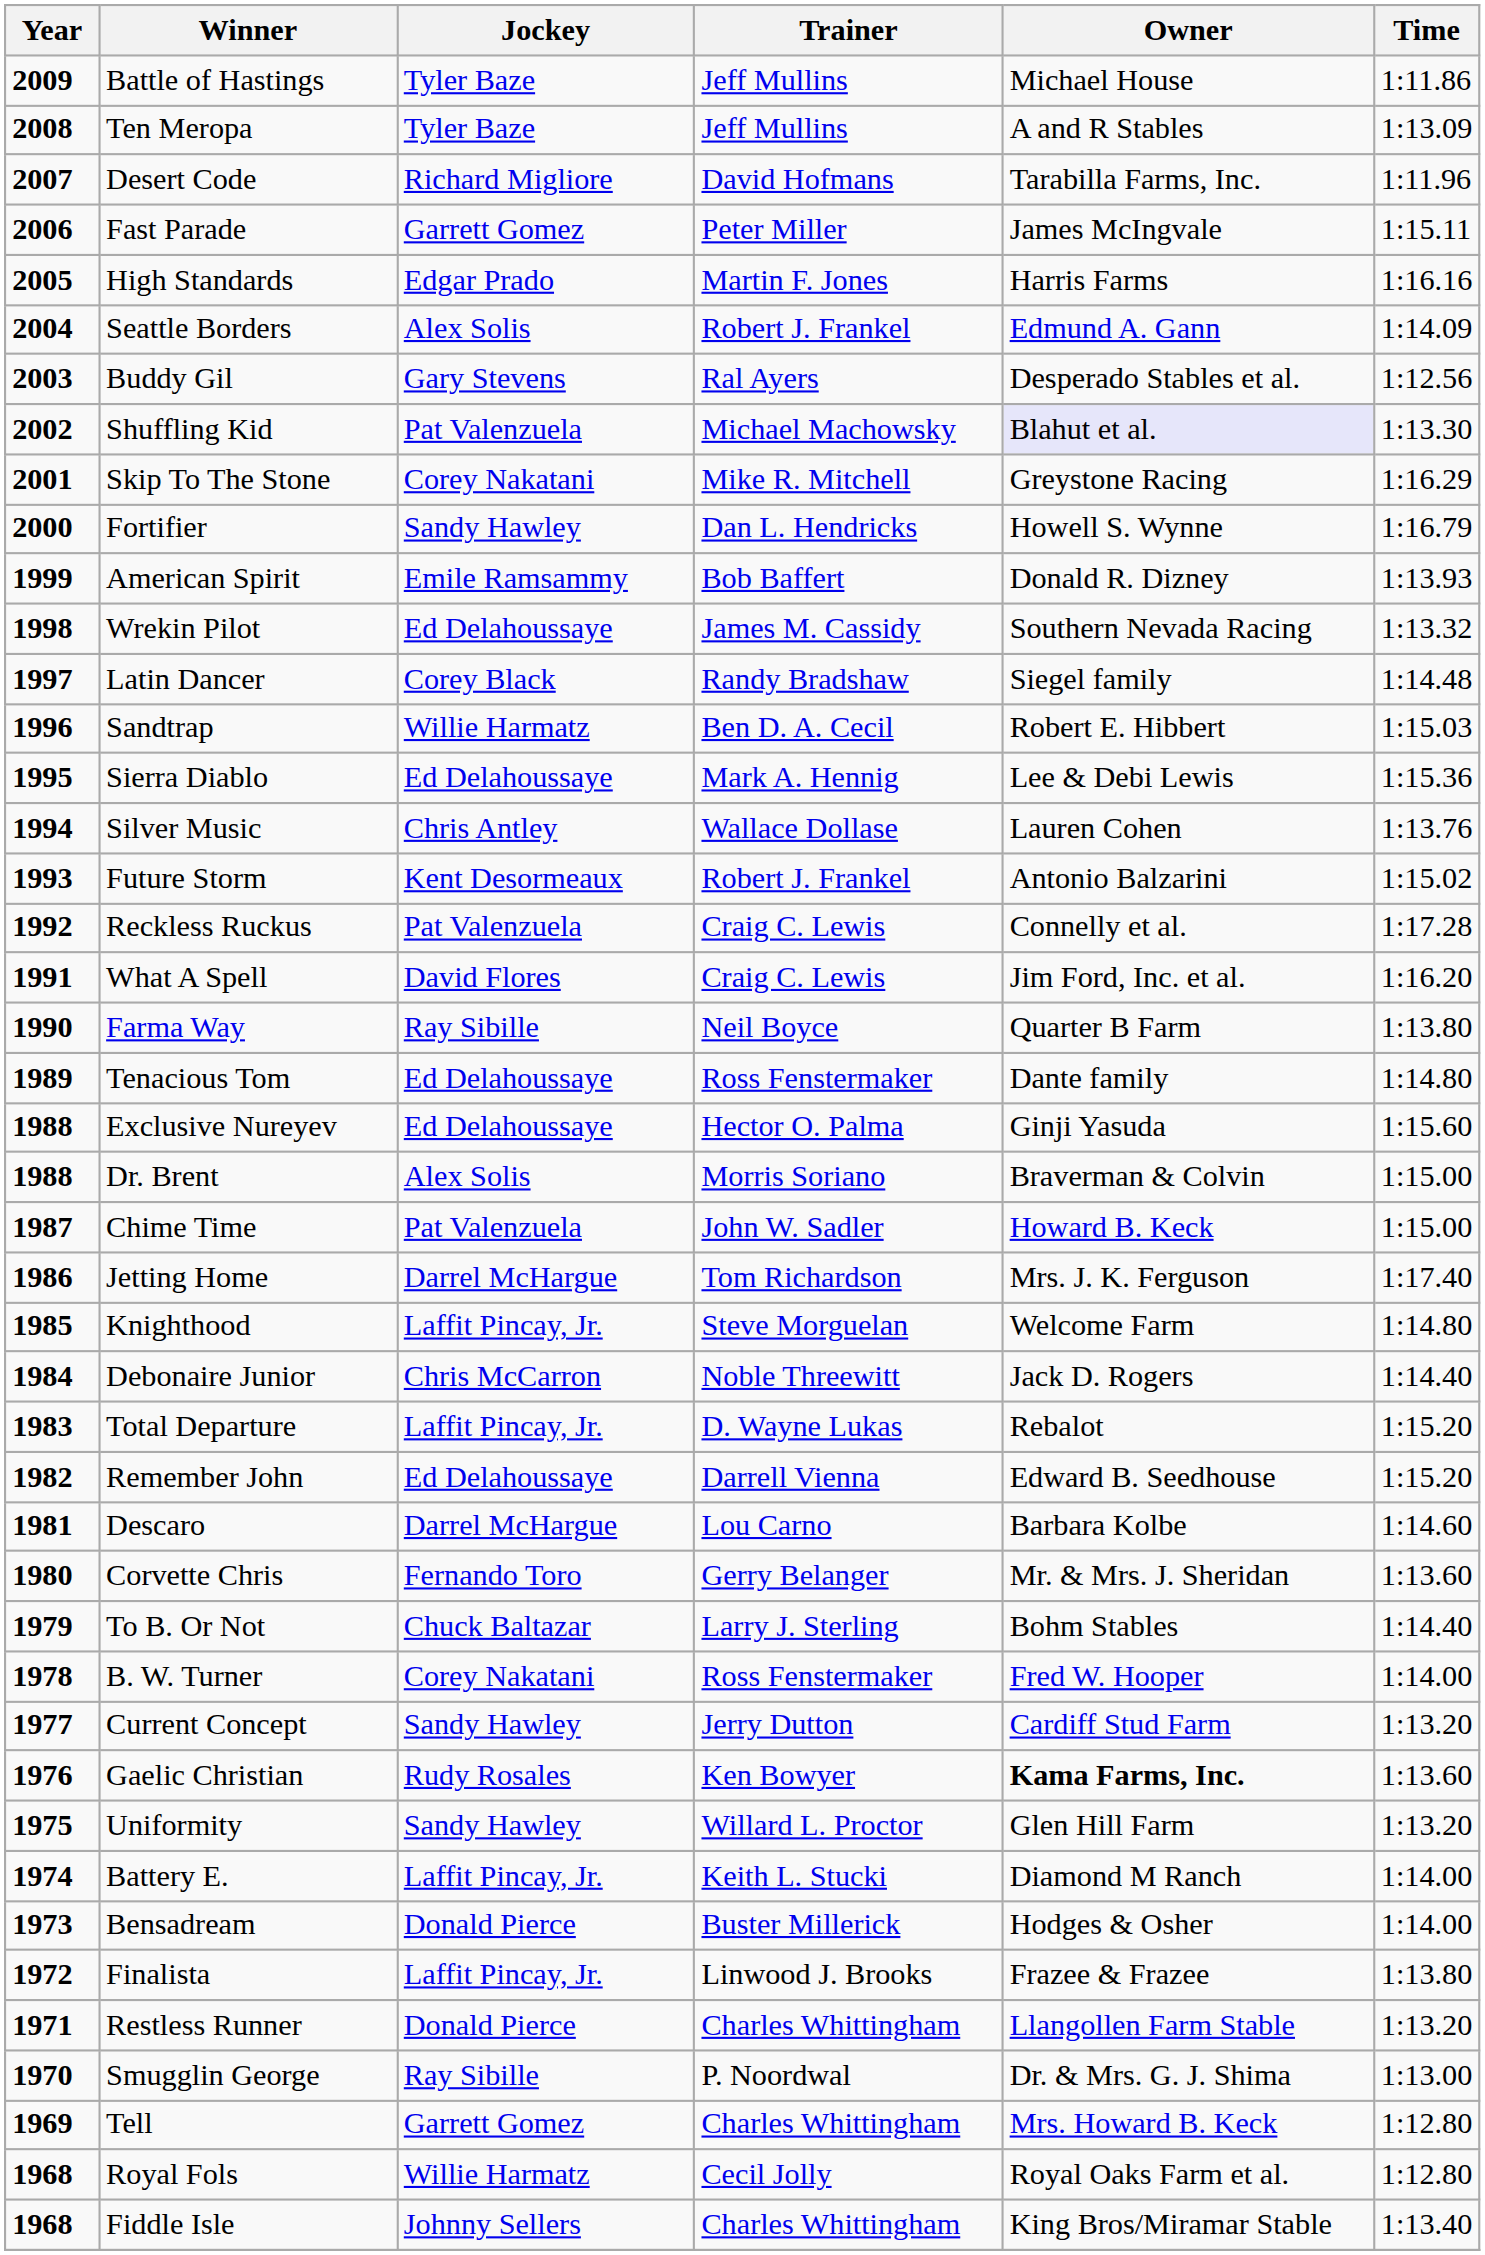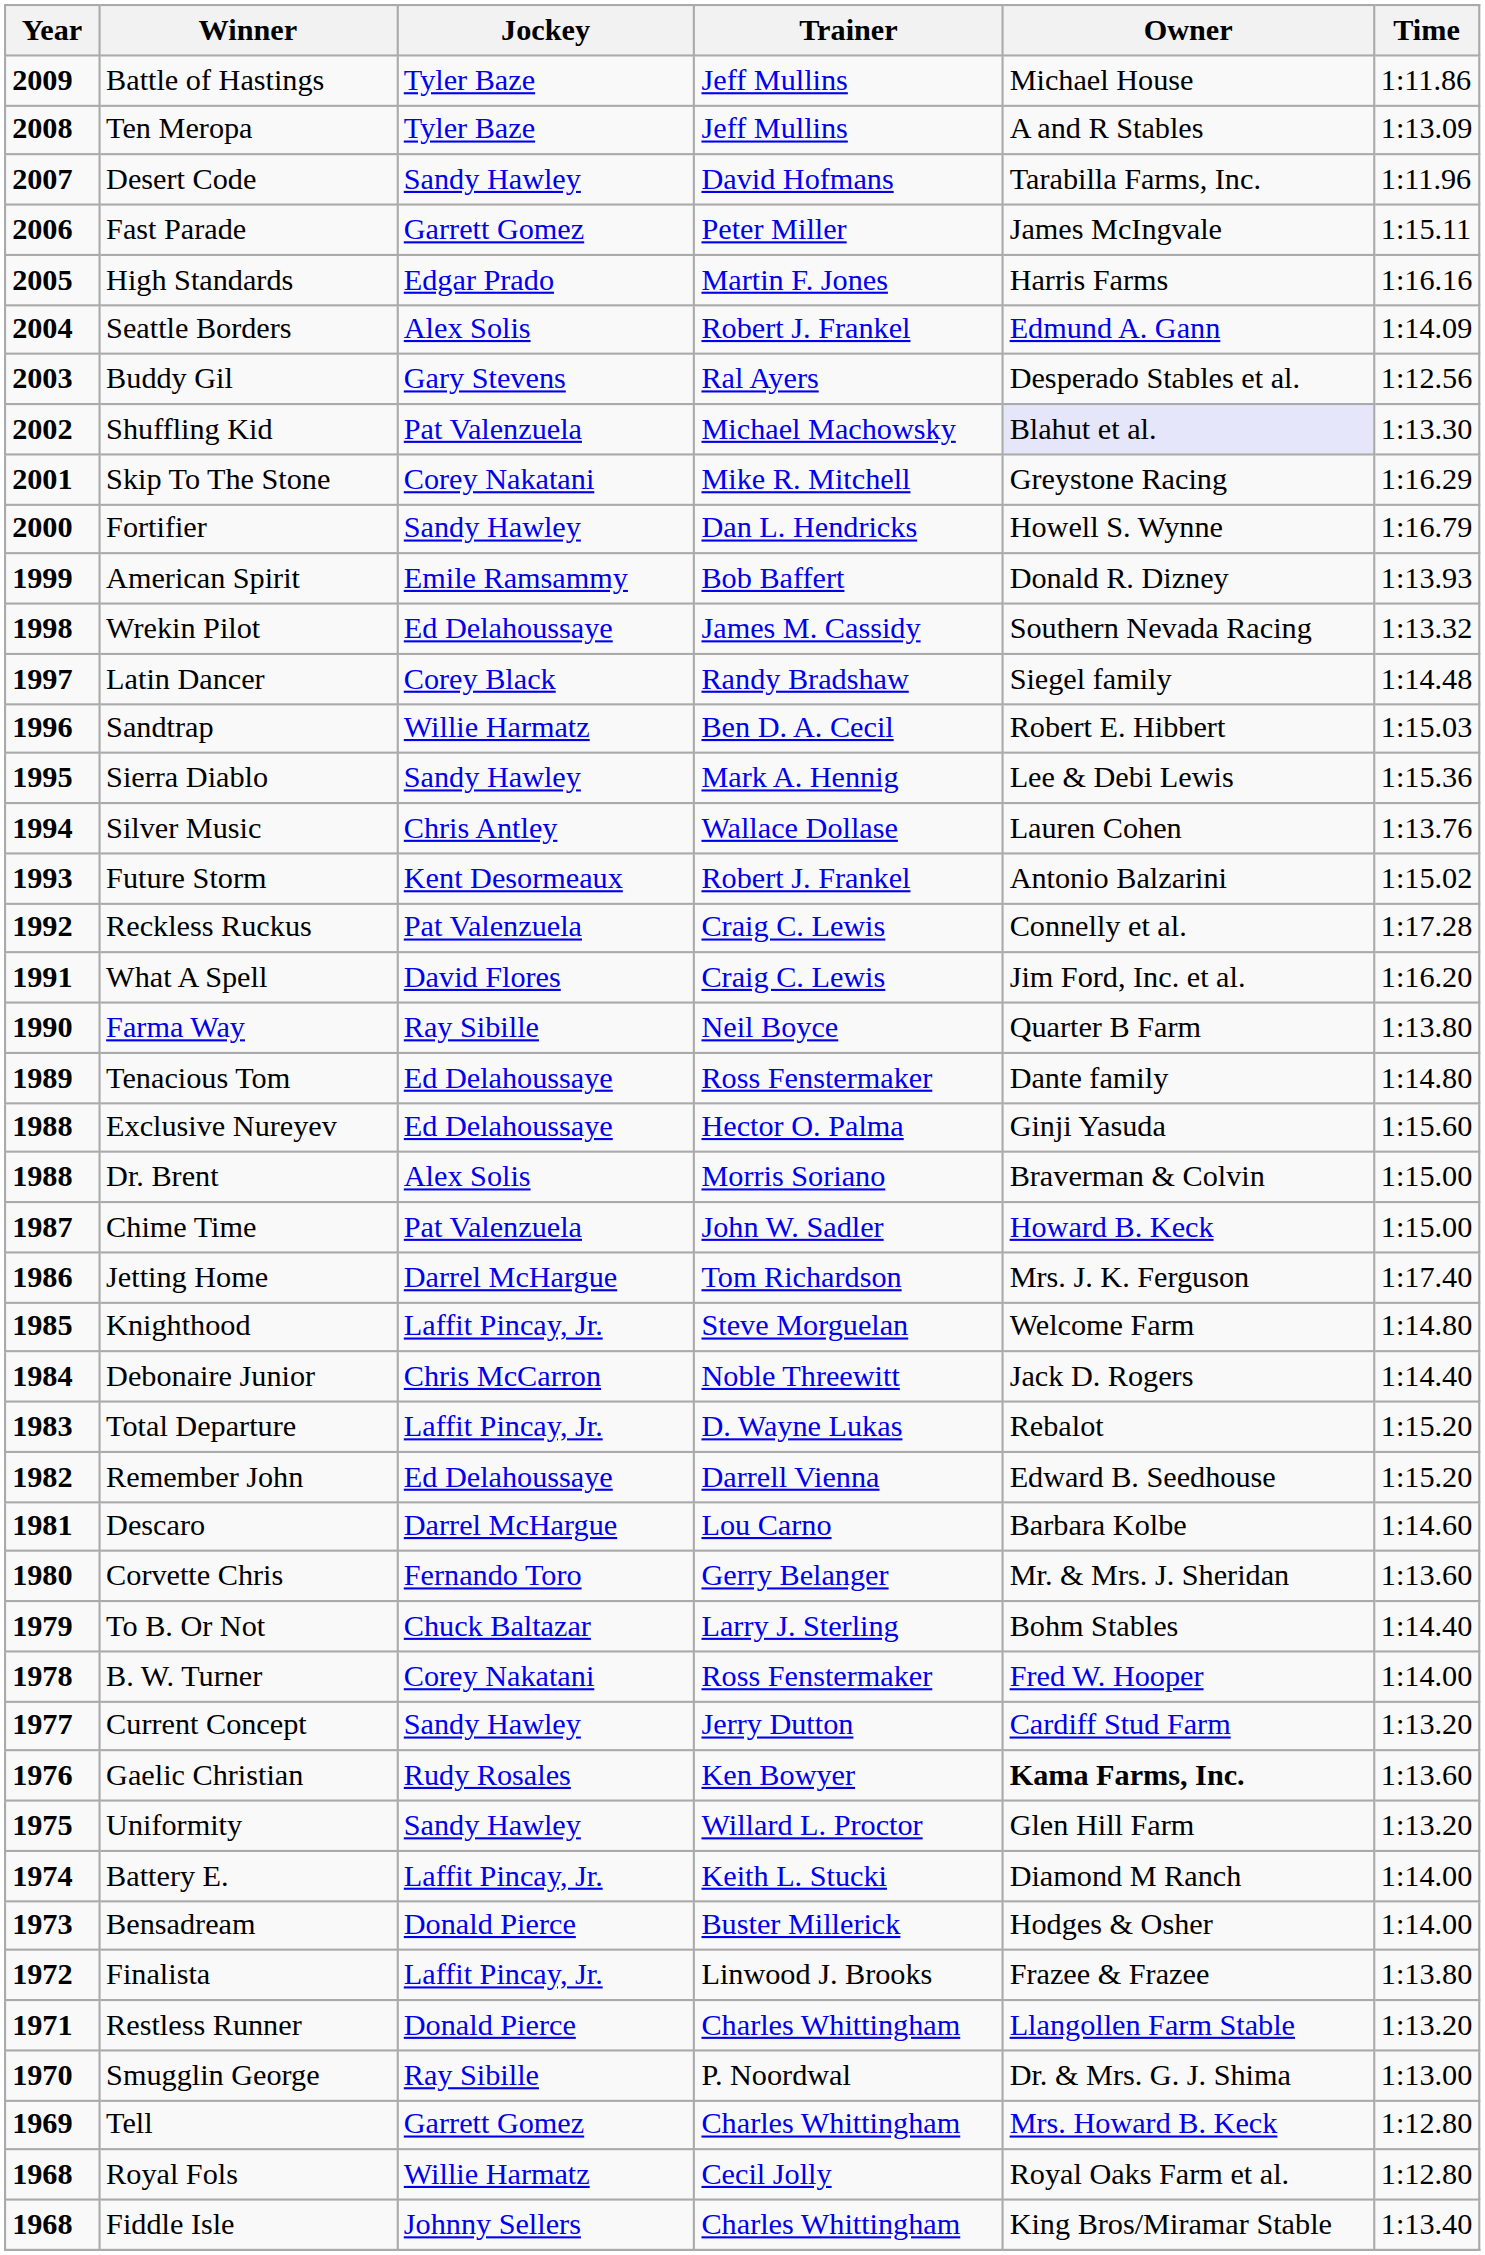Desert Code | Jockey: Richard Migliore -> Sandy Hawley
Sierra Diablo | Jockey: Ed Delahoussaye -> Sandy Hawley
